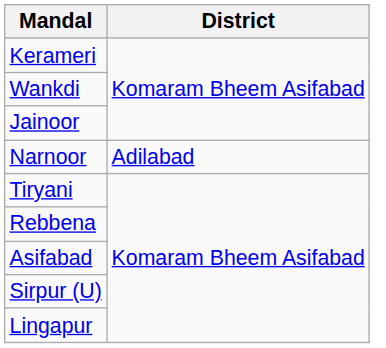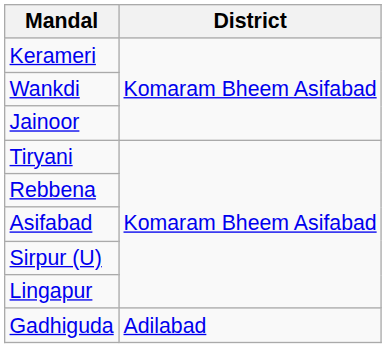- row: Narnoor | Adilabad
+ row: Gadhiguda | Adilabad
